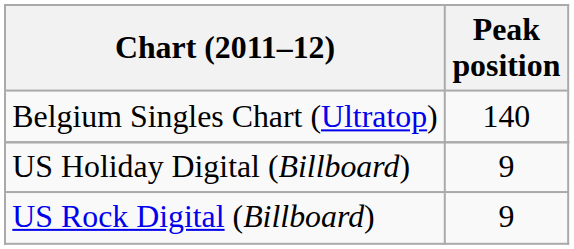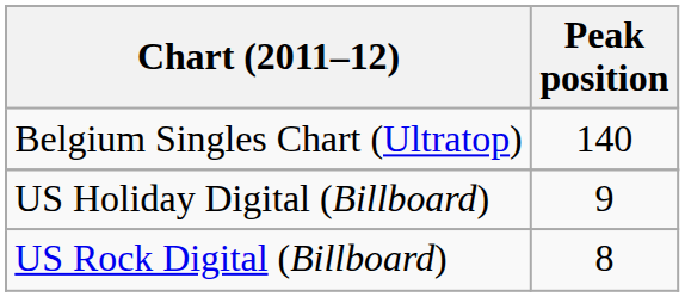US Rock Digital (Billboard) | Peak position: 9 -> 8
